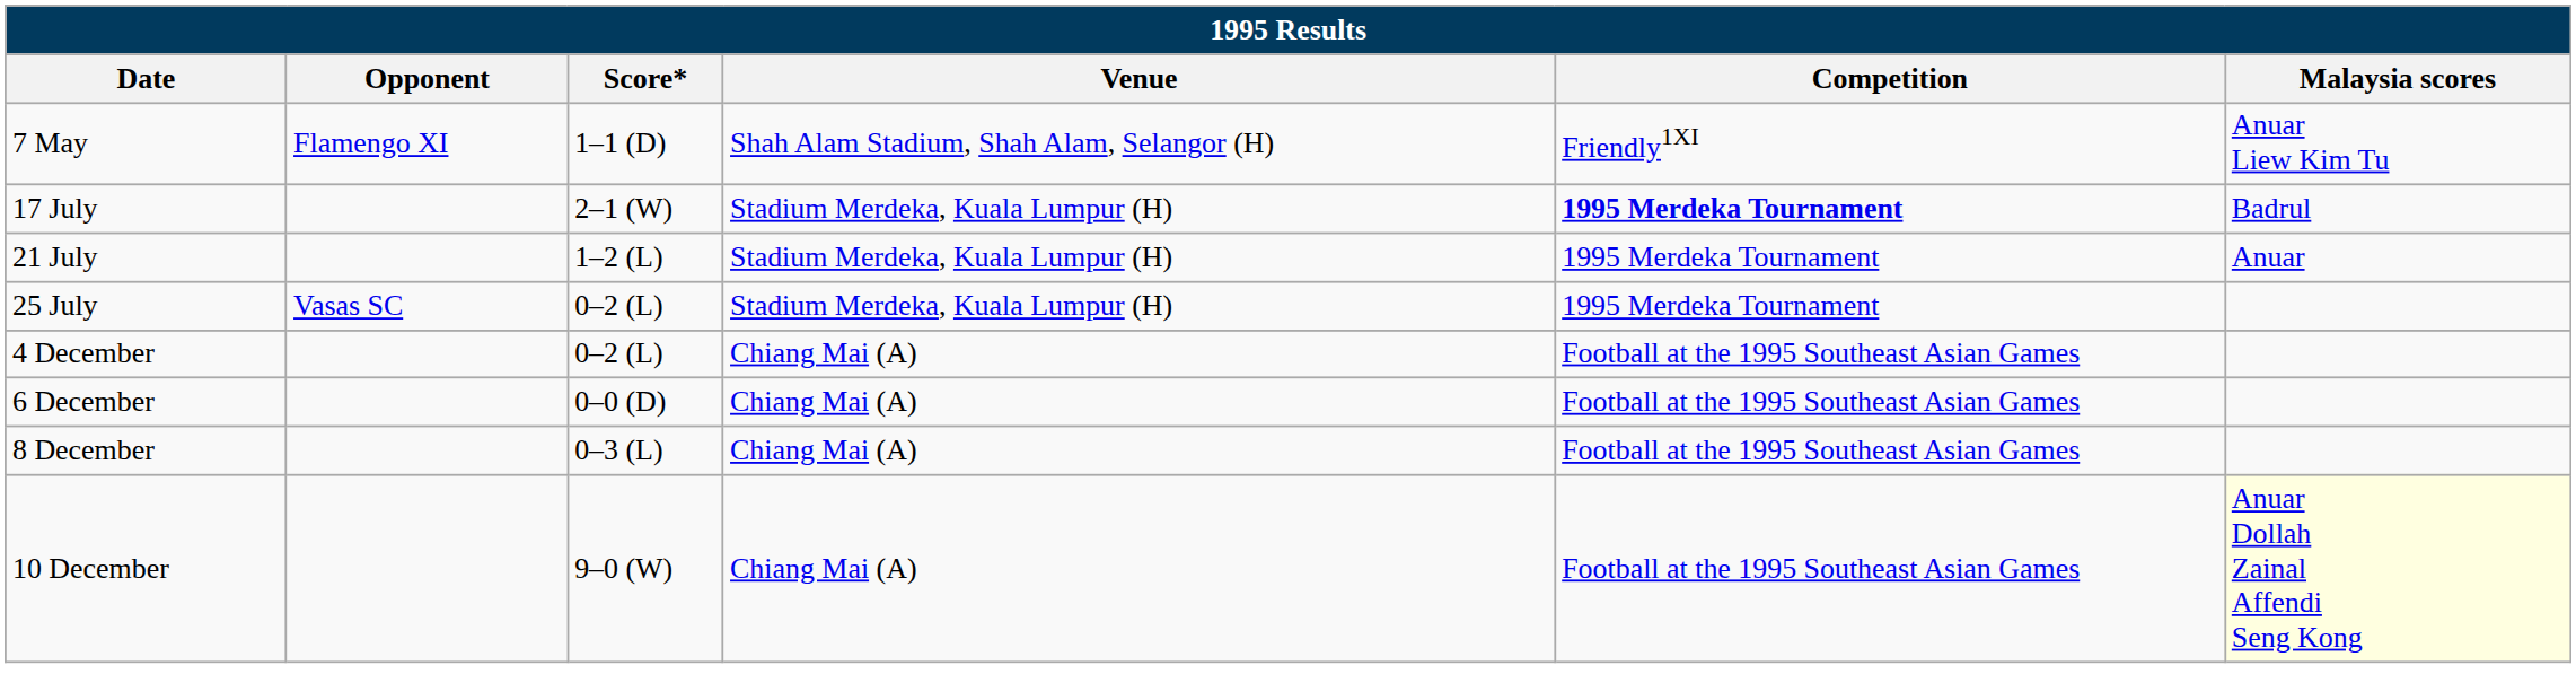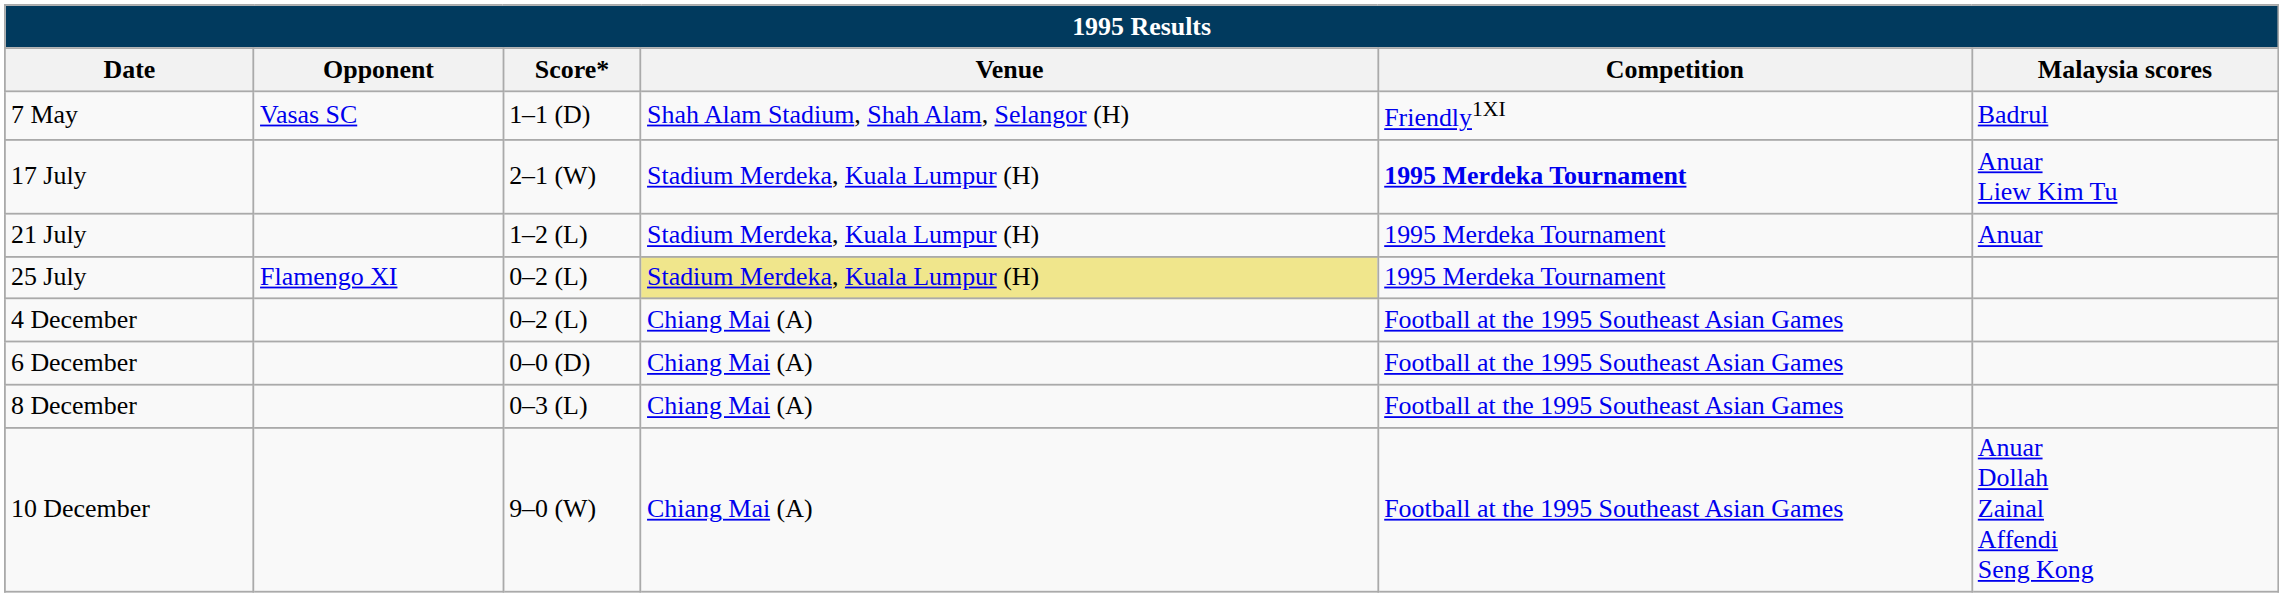7 May | Opponent: Flamengo XI -> Vasas SC
7 May | Malaysia scores: Anuar Liew Kim Tu -> Badrul
17 July | Malaysia scores: Badrul -> Anuar Liew Kim Tu
25 July | Opponent: Vasas SC -> Flamengo XI
25 July | Venue: no background -> khaki background
10 December | Malaysia scores: lightyellow background -> no background
